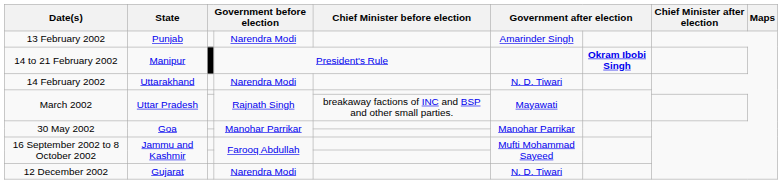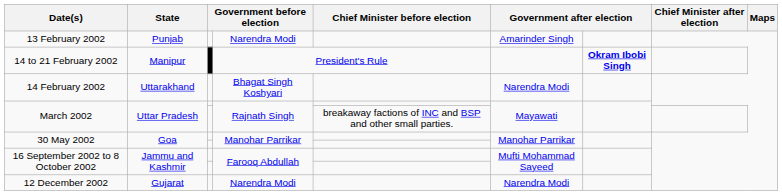14 February 2002 | column 4: Narendra Modi -> Bhagat Singh Koshyari
14 February 2002 | column 6: N. D. Tiwari -> Narendra Modi
12 December 2002 | column 6: N. D. Tiwari -> Narendra Modi
